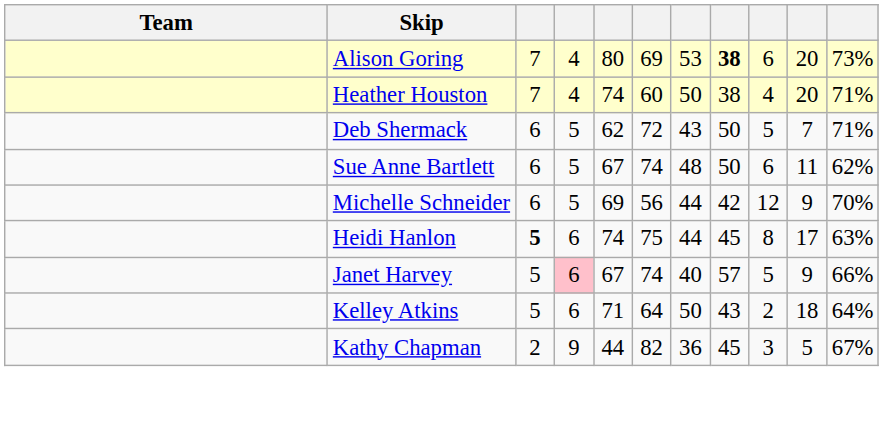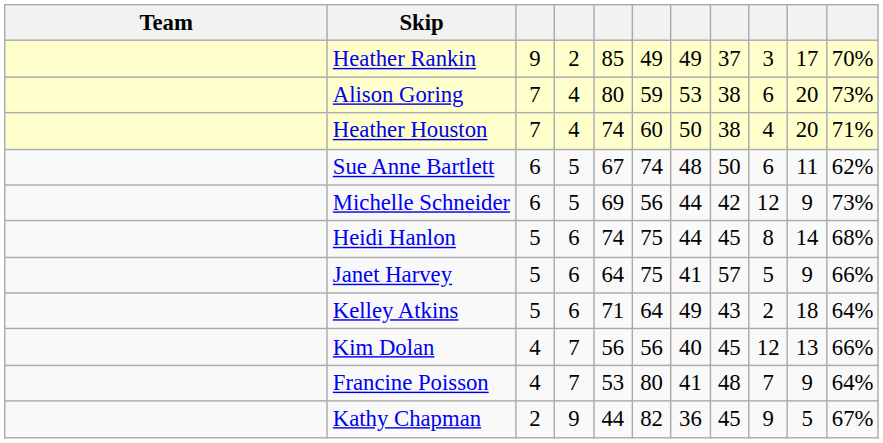+ row: Heather Rankin | 9 | 2 | 85 | 49 | 49 | 37 | 3 | 17 | 70%
Alison Goring | column 6: 69 -> 59
Alison Goring | column 8: bold -> normal
- row: Deb Shermack | 6 | 5 | 62 | 72 | 43 | 50 | 5 | 7 | 71%
Michelle Schneider | column 11: 70% -> 73%
Heidi Hanlon | column 3: bold -> normal
Heidi Hanlon | column 10: 17 -> 14
Heidi Hanlon | column 11: 63% -> 68%
Janet Harvey | column 4: pink background -> no background
Janet Harvey | column 5: 67 -> 64
Janet Harvey | column 6: 74 -> 75
Janet Harvey | column 7: 40 -> 41
Kelley Atkins | column 7: 50 -> 49
+ row: Kim Dolan | 4 | 7 | 56 | 56 | 40 | 45 | 12 | 13 | 66%
+ row: Francine Poisson | 4 | 7 | 53 | 80 | 41 | 48 | 7 | 9 | 64%
Kathy Chapman | column 9: 3 -> 9
